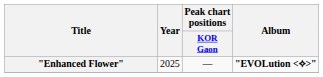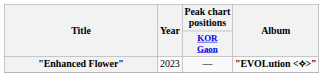"Enhanced Flower" | Year: 2025 -> 2023
